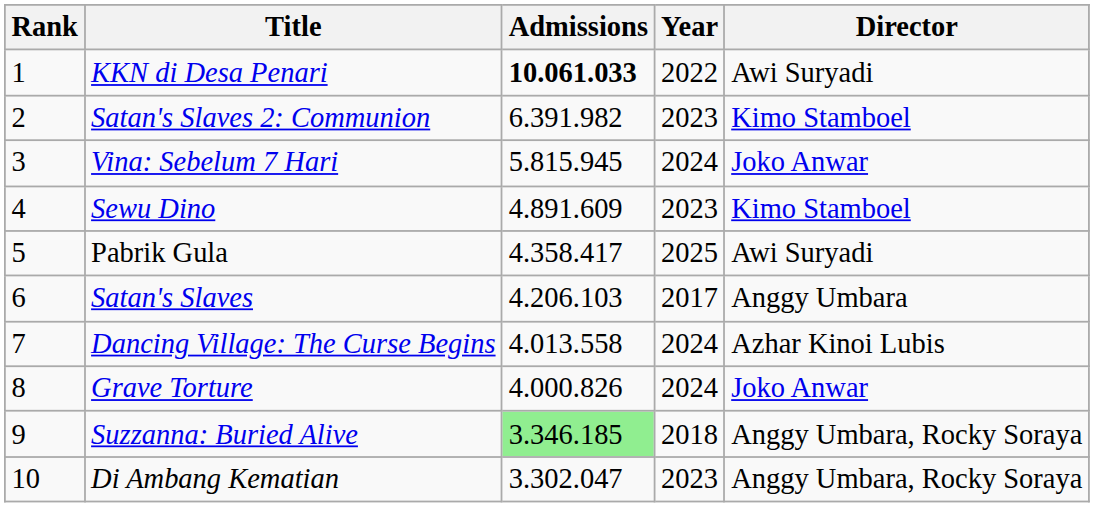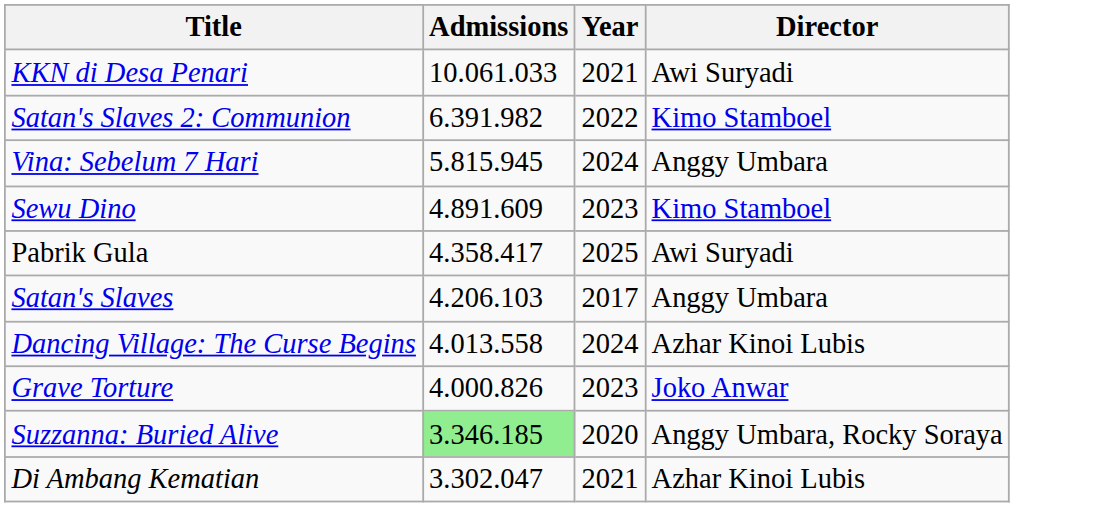- column: Rank | 1 | 2 | 3 | 4 | 5 | 6 | 7 | 8 | 9 | 10
KKN di Desa Penari | Admissions: bold -> normal
KKN di Desa Penari | Year: 2022 -> 2021
Satan's Slaves 2: Communion | Year: 2023 -> 2022
Vina: Sebelum 7 Hari | Director: Joko Anwar -> Anggy Umbara
Grave Torture | Year: 2024 -> 2023
Suzzanna: Buried Alive | Year: 2018 -> 2020
Di Ambang Kematian | Year: 2023 -> 2021
Di Ambang Kematian | Director: Anggy Umbara, Rocky Soraya -> Azhar Kinoi Lubis
